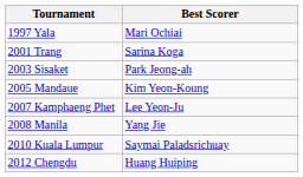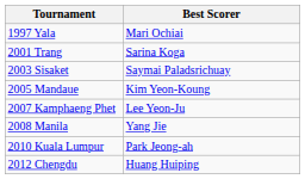2003 Sisaket | Best Scorer: Park Jeong-ah -> Saymai Paladsrichuay
2010 Kuala Lumpur | Best Scorer: Saymai Paladsrichuay -> Park Jeong-ah
